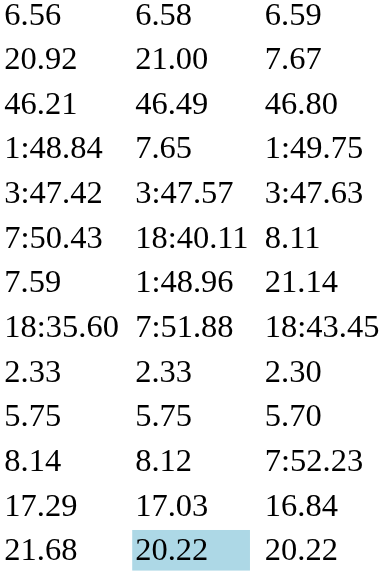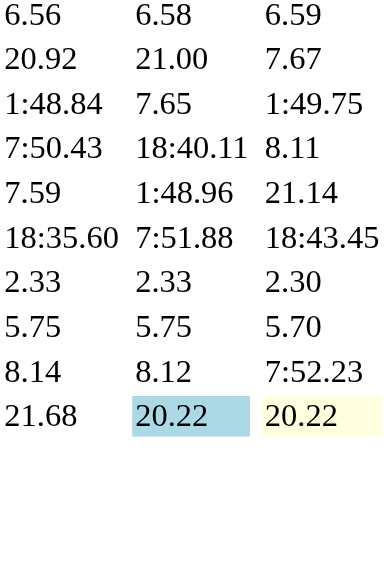- row: 46.21 | 46.49 | 46.80
- row: 3:47.42 | 3:47.57 | 3:47.63
- row: 17.29 | 17.03 | 16.84
21.68 | column 7: no background -> lightyellow background
